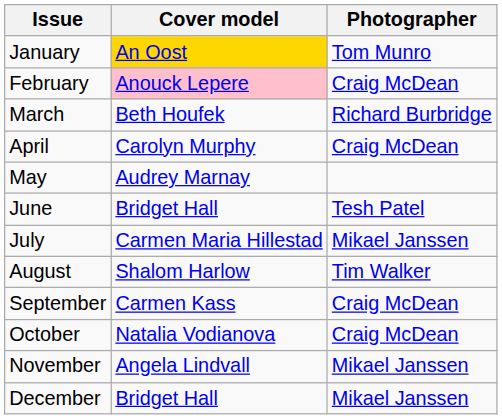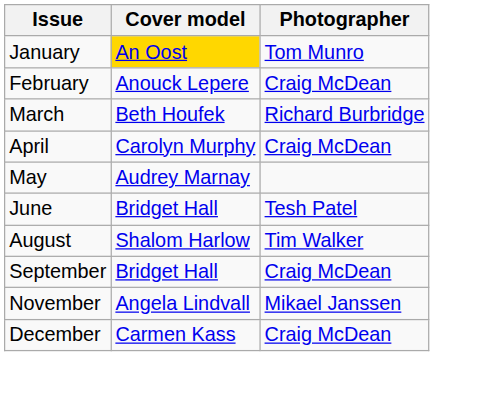February | Cover model: pink background -> no background
- row: July | Carmen Maria Hillestad | Mikael Janssen
September | Cover model: Carmen Kass -> Bridget Hall
- row: October | Natalia Vodianova | Craig McDean
December | Cover model: Bridget Hall -> Carmen Kass
December | Photographer: Mikael Janssen -> Craig McDean
